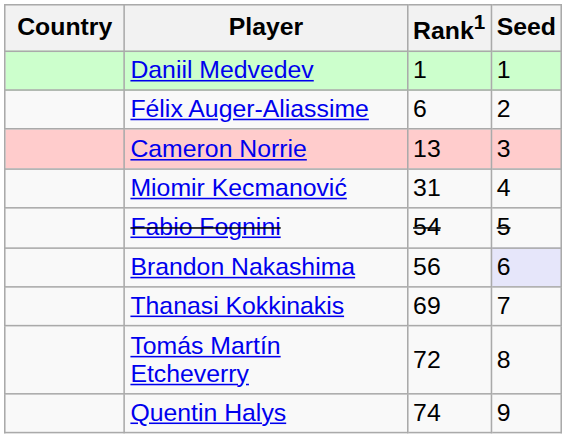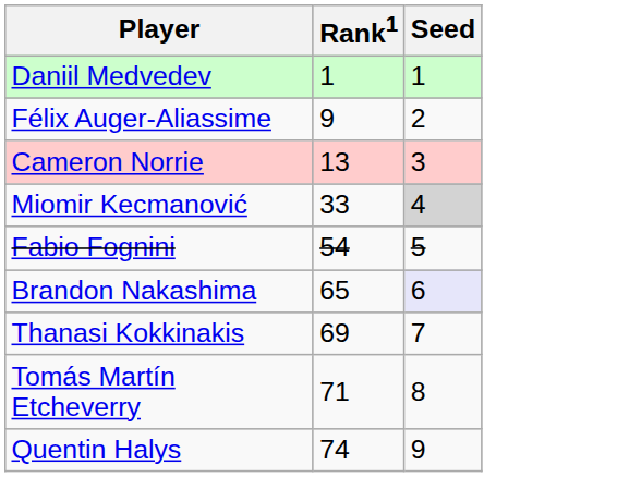- column: Country
Félix Auger-Aliassime | Rank1: 6 -> 9
Miomir Kecmanović | Rank1: 31 -> 33
Miomir Kecmanović | Seed: no background -> lightgrey background
Brandon Nakashima | Rank1: 56 -> 65
Tomás Martín Etcheverry | Rank1: 72 -> 71
